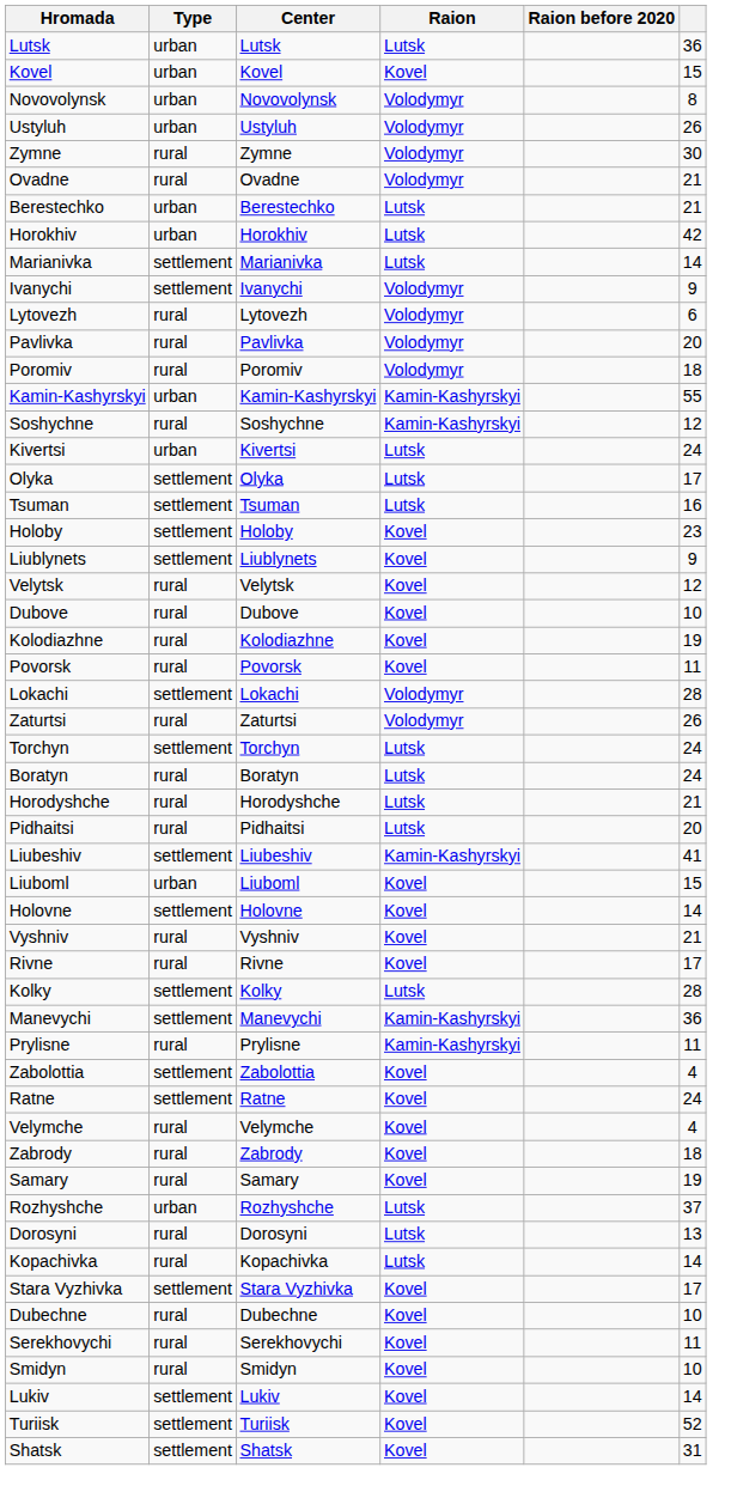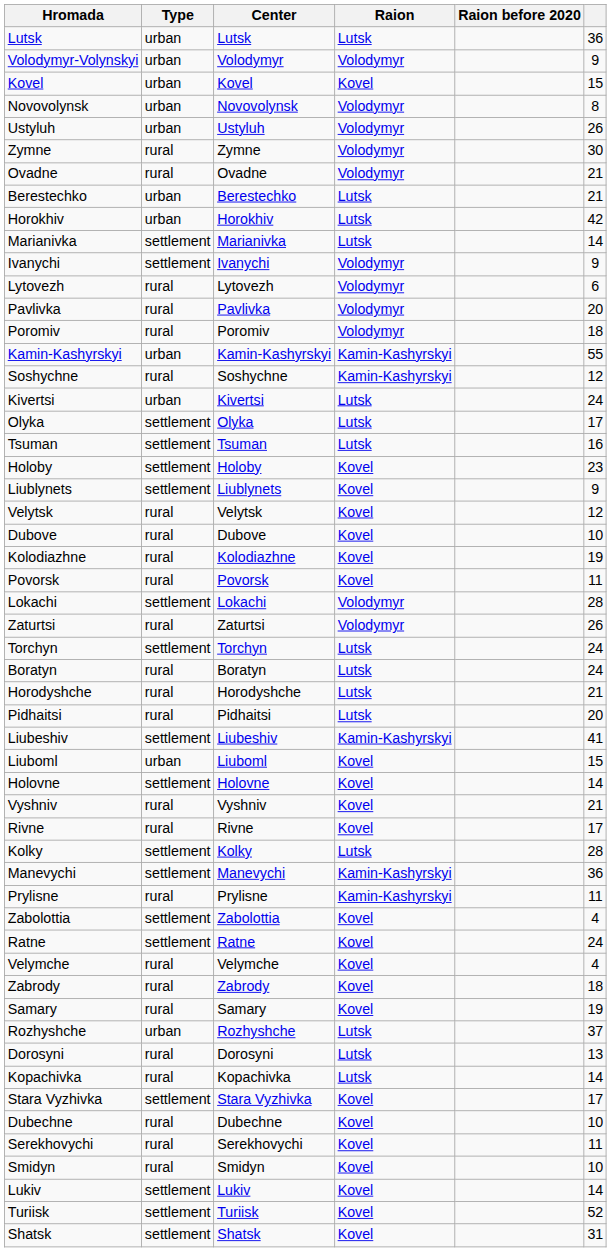+ row: Volodymyr-Volynskyi | urban | Volodymyr | Volodymyr | 9
